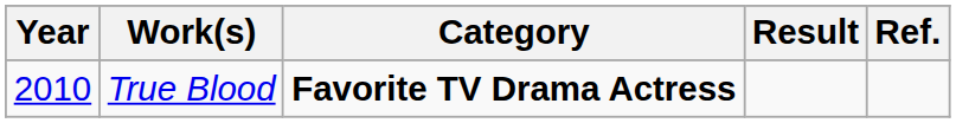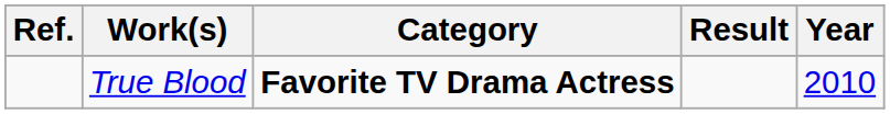columns swapped: Year <-> Ref.
